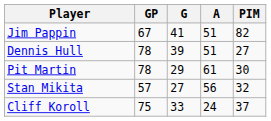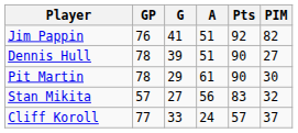+ column: Pts | 92 | 90 | 90 | 83 | 57
Jim Pappin | GP: 67 -> 76
Cliff Koroll | GP: 75 -> 77
